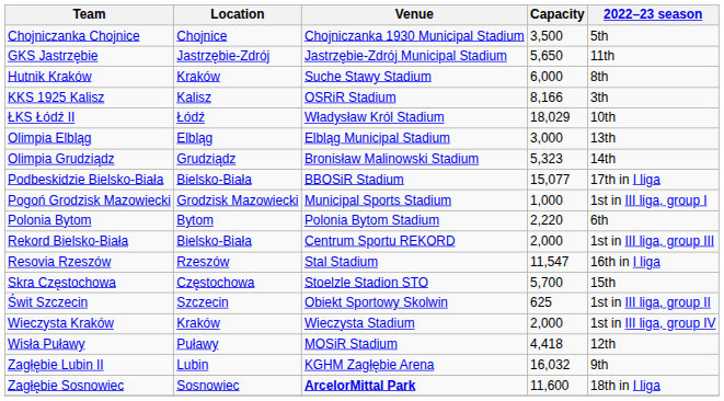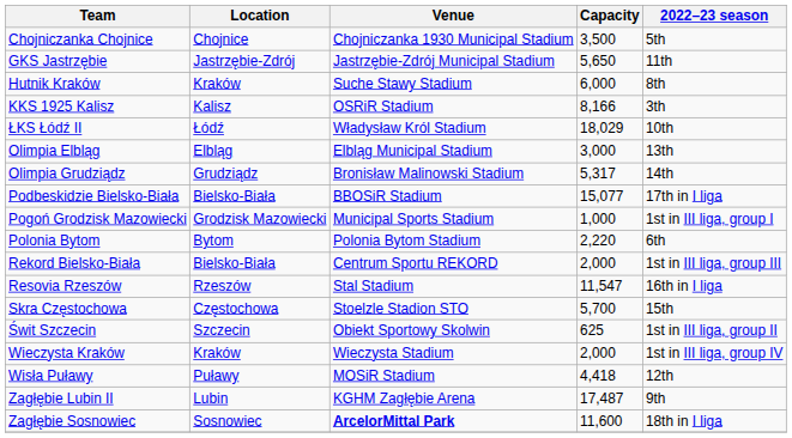Olimpia Grudziądz | Capacity: 5,323 -> 5,317
Zagłębie Lubin II | Capacity: 16,032 -> 17,487
